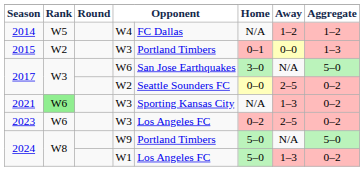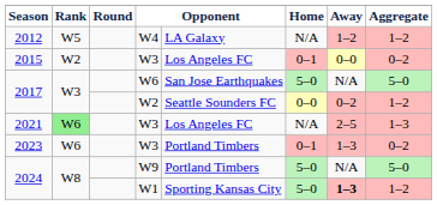+ row: 2012 | W5 | W4 | LA Galaxy | N/A | 1–2 | 1–2
- row: 2014 | W5 | W4 | FC Dallas | N/A | 1–2 | 1–2
2015 | column 5: Portland Timbers -> Los Angeles FC
2015 | Aggregate: 1–3 -> 0–2
2017 / W6 | Home: 3–0 -> 5–0
2017 / W2 | Away: 2–5 -> 0–2
2017 / W2 | Aggregate: 0–2 -> 1–2
2021 | column 5: Sporting Kansas City -> Los Angeles FC
2021 | Away: 1–3 -> 2–5
2021 | Aggregate: 0–2 -> 1–3
2023 | column 5: Los Angeles FC -> Portland Timbers
2023 | Home: 0–2 -> 0–1
2023 | Away: 2–5 -> 1–3
2024 / W1 | column 5: Los Angeles FC -> Sporting Kansas City
2024 / W1 | Away: normal -> bold
2024 / W1 | Aggregate: 0–2 -> 1–2
